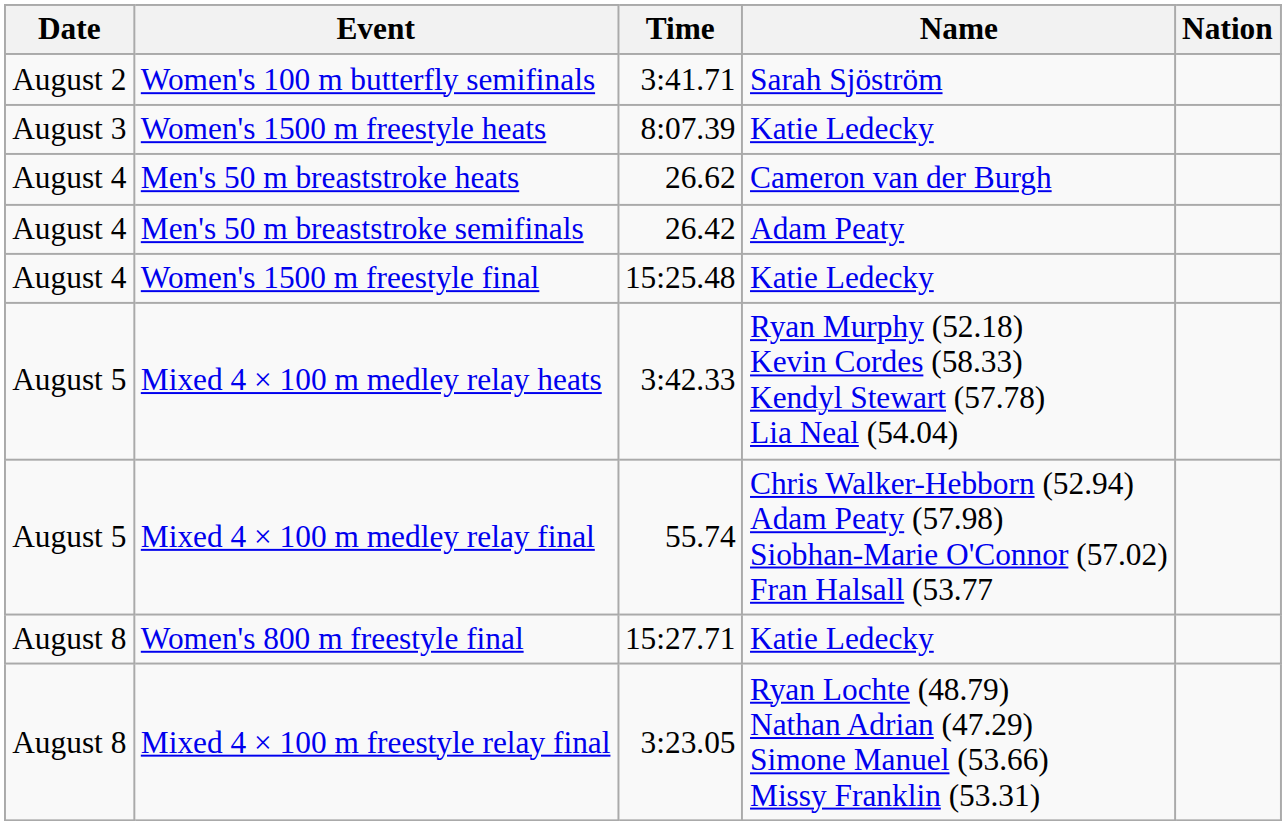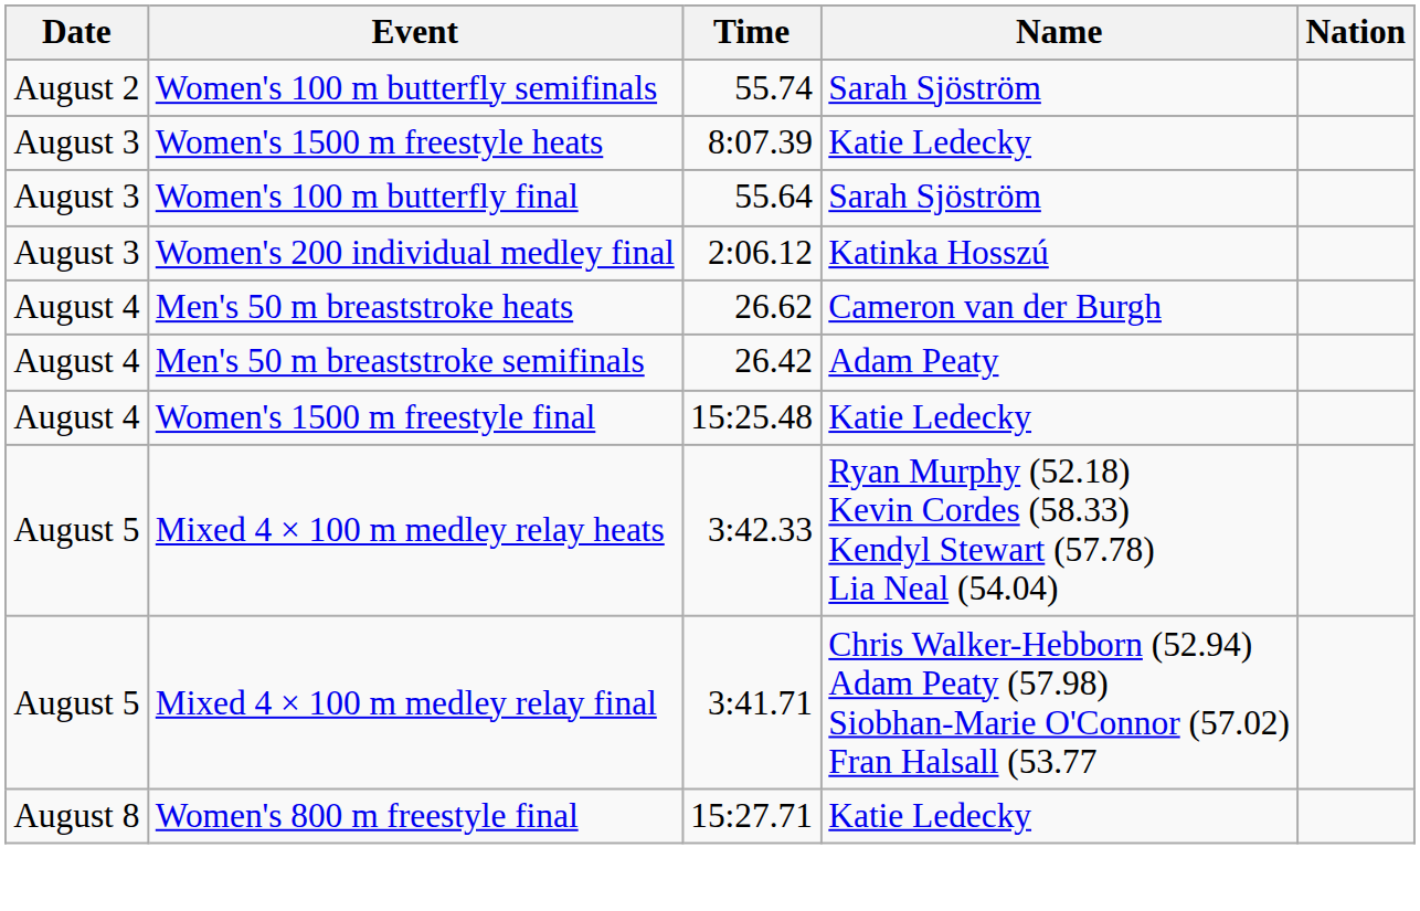Women's 100 m butterfly semifinals | Time: 3:41.71 -> 55.74
+ row: August 3 | Women's 100 m butterfly final | 55.64 | Sarah Sjöström
+ row: August 3 | Women's 200 individual medley final | 2:06.12 | Katinka Hosszú
Mixed 4 × 100 m medley relay final | Time: 55.74 -> 3:41.71
- row: August 8 | Mixed 4 × 100 m freestyle relay final | 3:23.05 | Ryan Lochte (48.79) Nathan Adrian (47.29) Simone Manuel (53.66) Missy Franklin (53.31)
